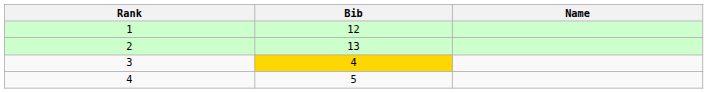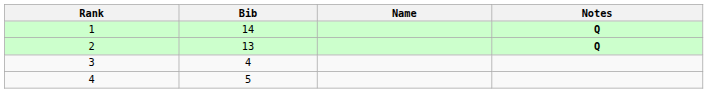+ column: Notes | Q | Q
1 | Bib: 12 -> 14
3 | Bib: gold background -> no background
